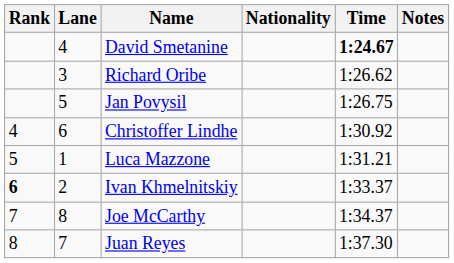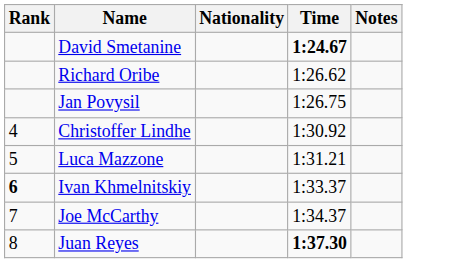- column: Lane | 4 | 3 | 5 | 6 | 1 | 2 | 8 | 7
Juan Reyes | Time: normal -> bold
